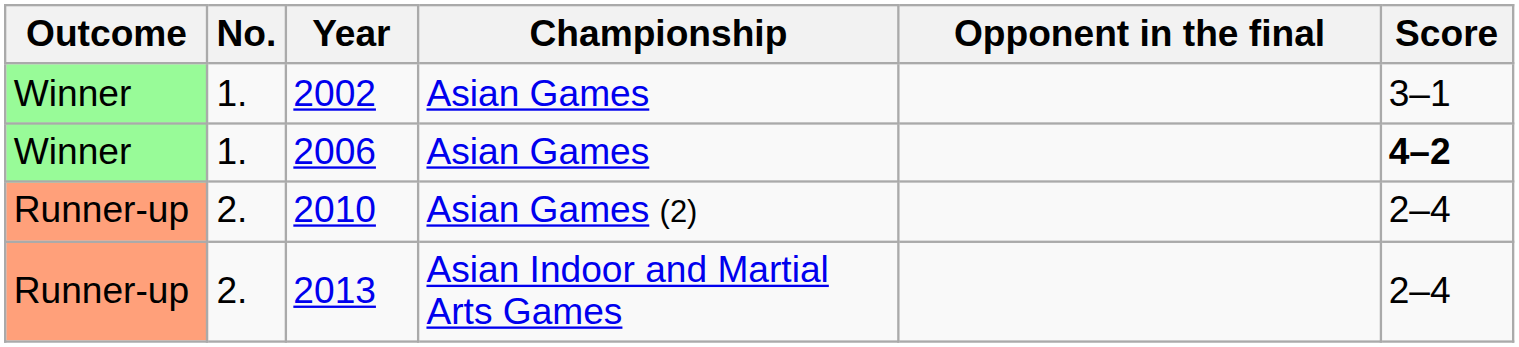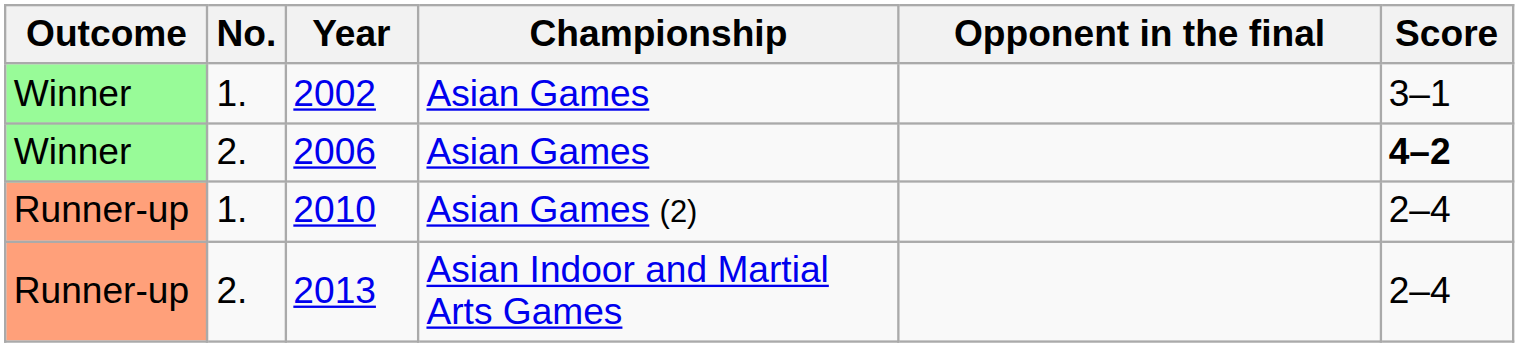2006 | No.: 1. -> 2.
2010 | No.: 2. -> 1.
